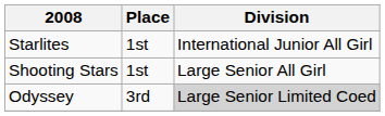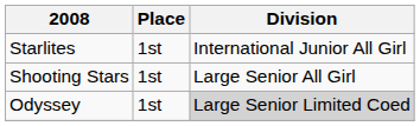Odyssey | Place: 3rd -> 1st
